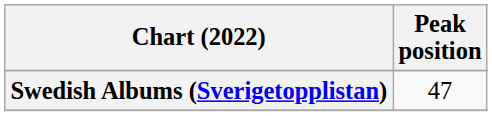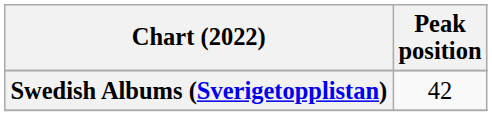Swedish Albums (Sverigetopplistan) | Peak position: 47 -> 42
